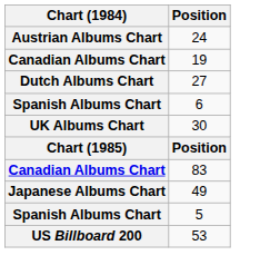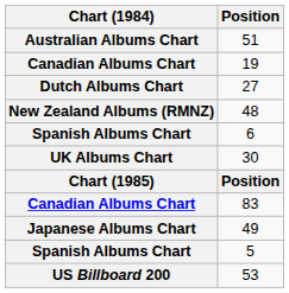+ row: Australian Albums Chart | 51
- row: Austrian Albums Chart | 24
+ row: New Zealand Albums (RMNZ) | 48
